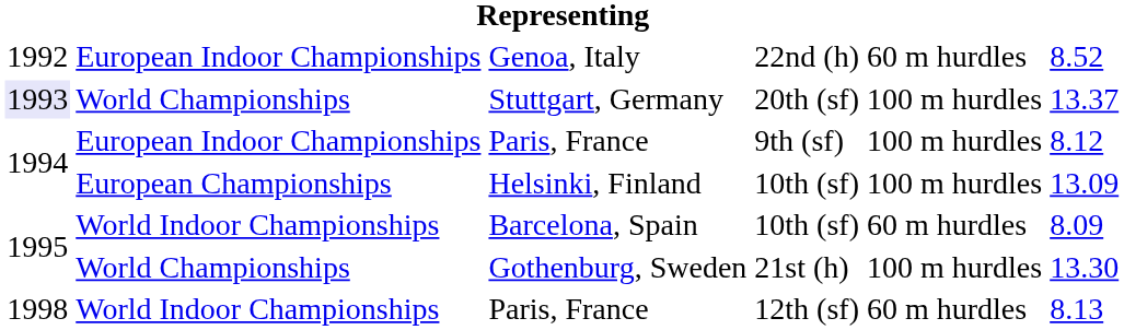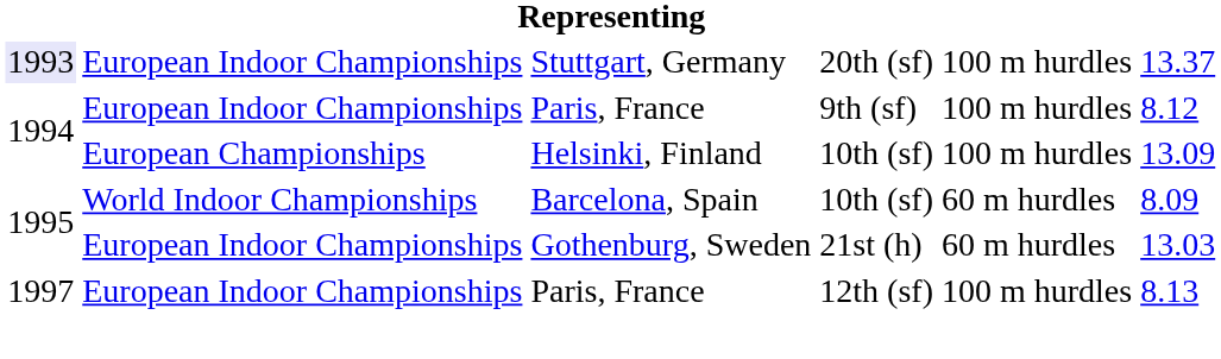- row: 1992 | European Indoor Championships | Genoa, Italy | 22nd (h) | 60 m hurdles | 8.52
Stuttgart, Germany | column 2: World Championships -> European Indoor Championships
Gothenburg, Sweden | column 2: World Championships -> European Indoor Championships
Gothenburg, Sweden | column 5: 100 m hurdles -> 60 m hurdles
Gothenburg, Sweden | column 6: 13.30 -> 13.03
Paris, France / 12th (sf) | column 1: 1998 -> 1997
Paris, France / 12th (sf) | column 2: World Indoor Championships -> European Indoor Championships
Paris, France / 12th (sf) | column 5: 60 m hurdles -> 100 m hurdles
